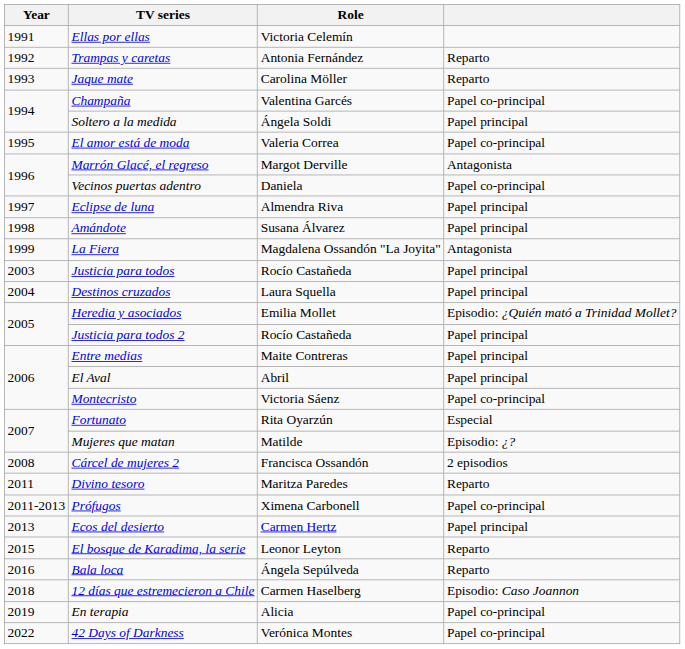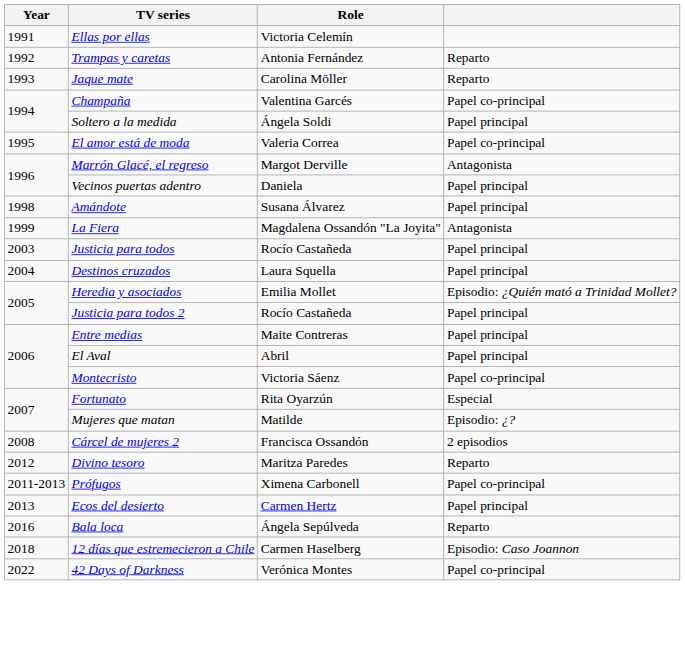Vecinos puertas adentro | column 4: Papel co-principal -> Papel principal
- row: 1997 | Eclipse de luna | Almendra Riva | Papel principal
Divino tesoro | Year: 2011 -> 2012
- row: 2015 | El bosque de Karadima, la serie | Leonor Leyton | Reparto
- row: 2019 | En terapia | Alicia | Papel co-principal
